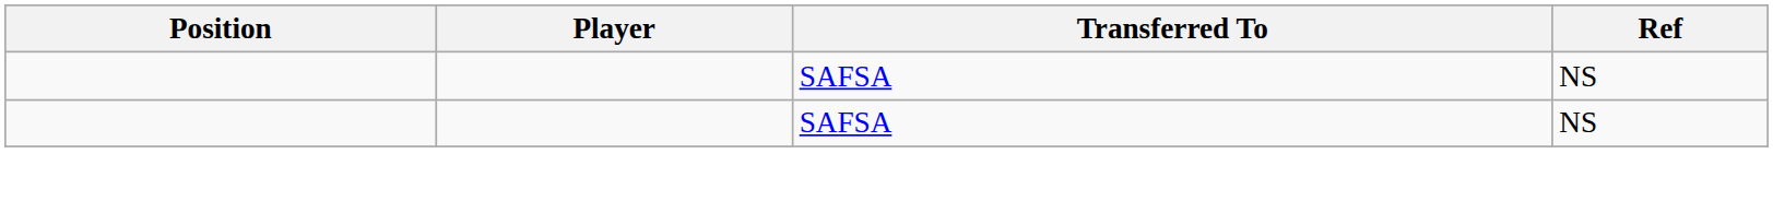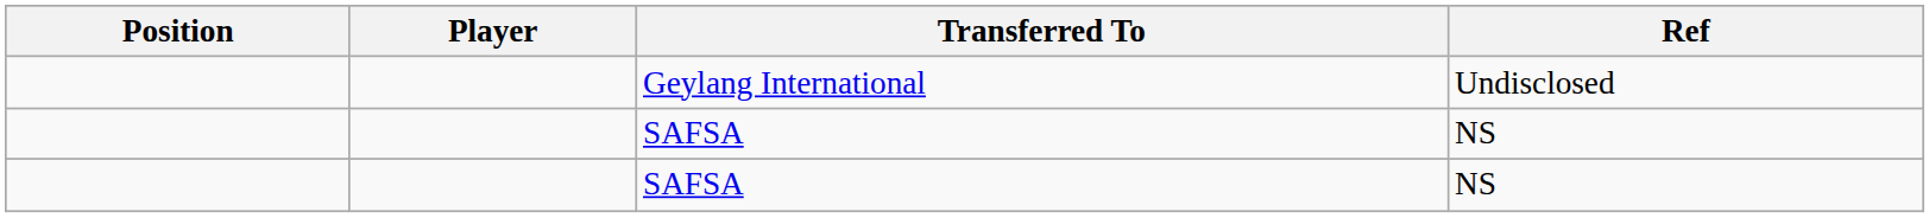+ row: Geylang International | Undisclosed
